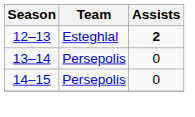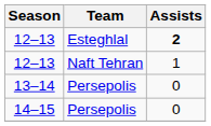+ row: 12–13 | Naft Tehran | 1
